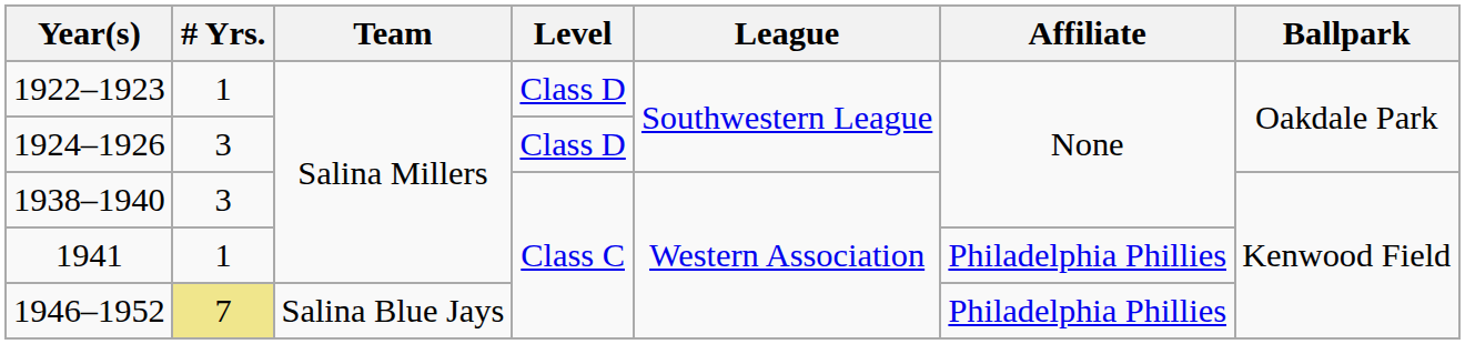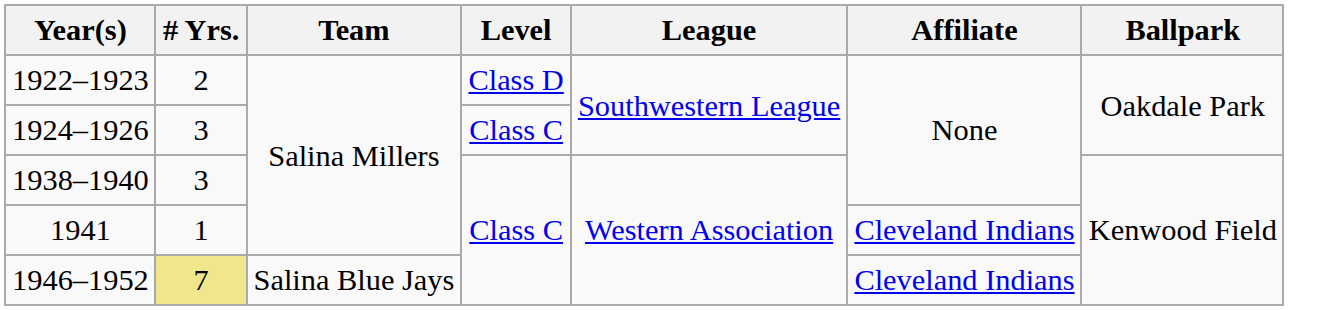1922–1923 | # Yrs.: 1 -> 2
1924–1926 | Level: Class D -> Class C
1941 | Affiliate: Philadelphia Phillies -> Cleveland Indians
1946–1952 | Affiliate: Philadelphia Phillies -> Cleveland Indians
